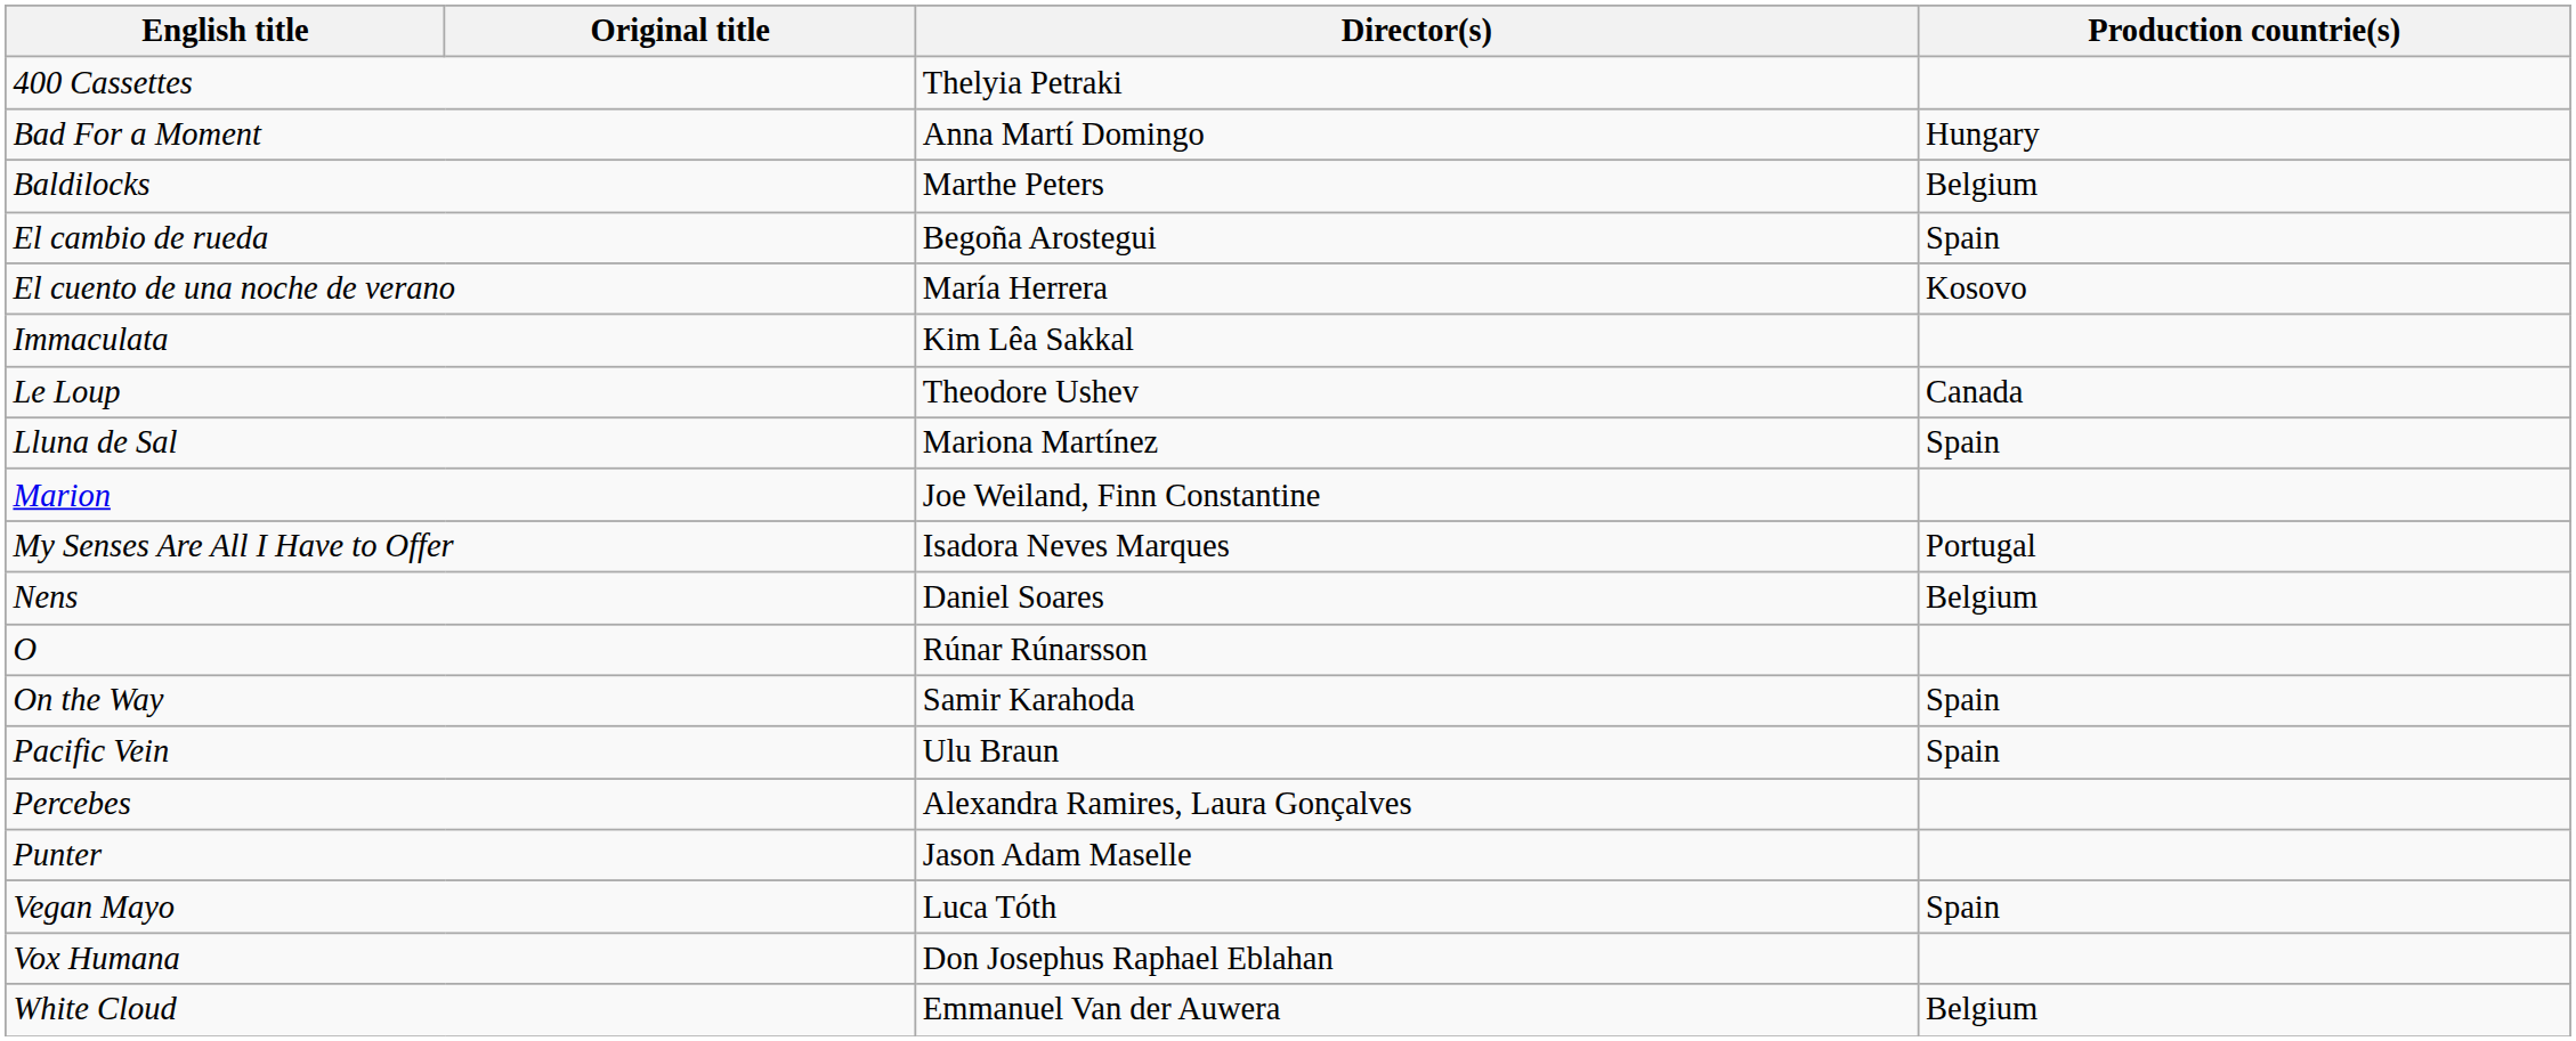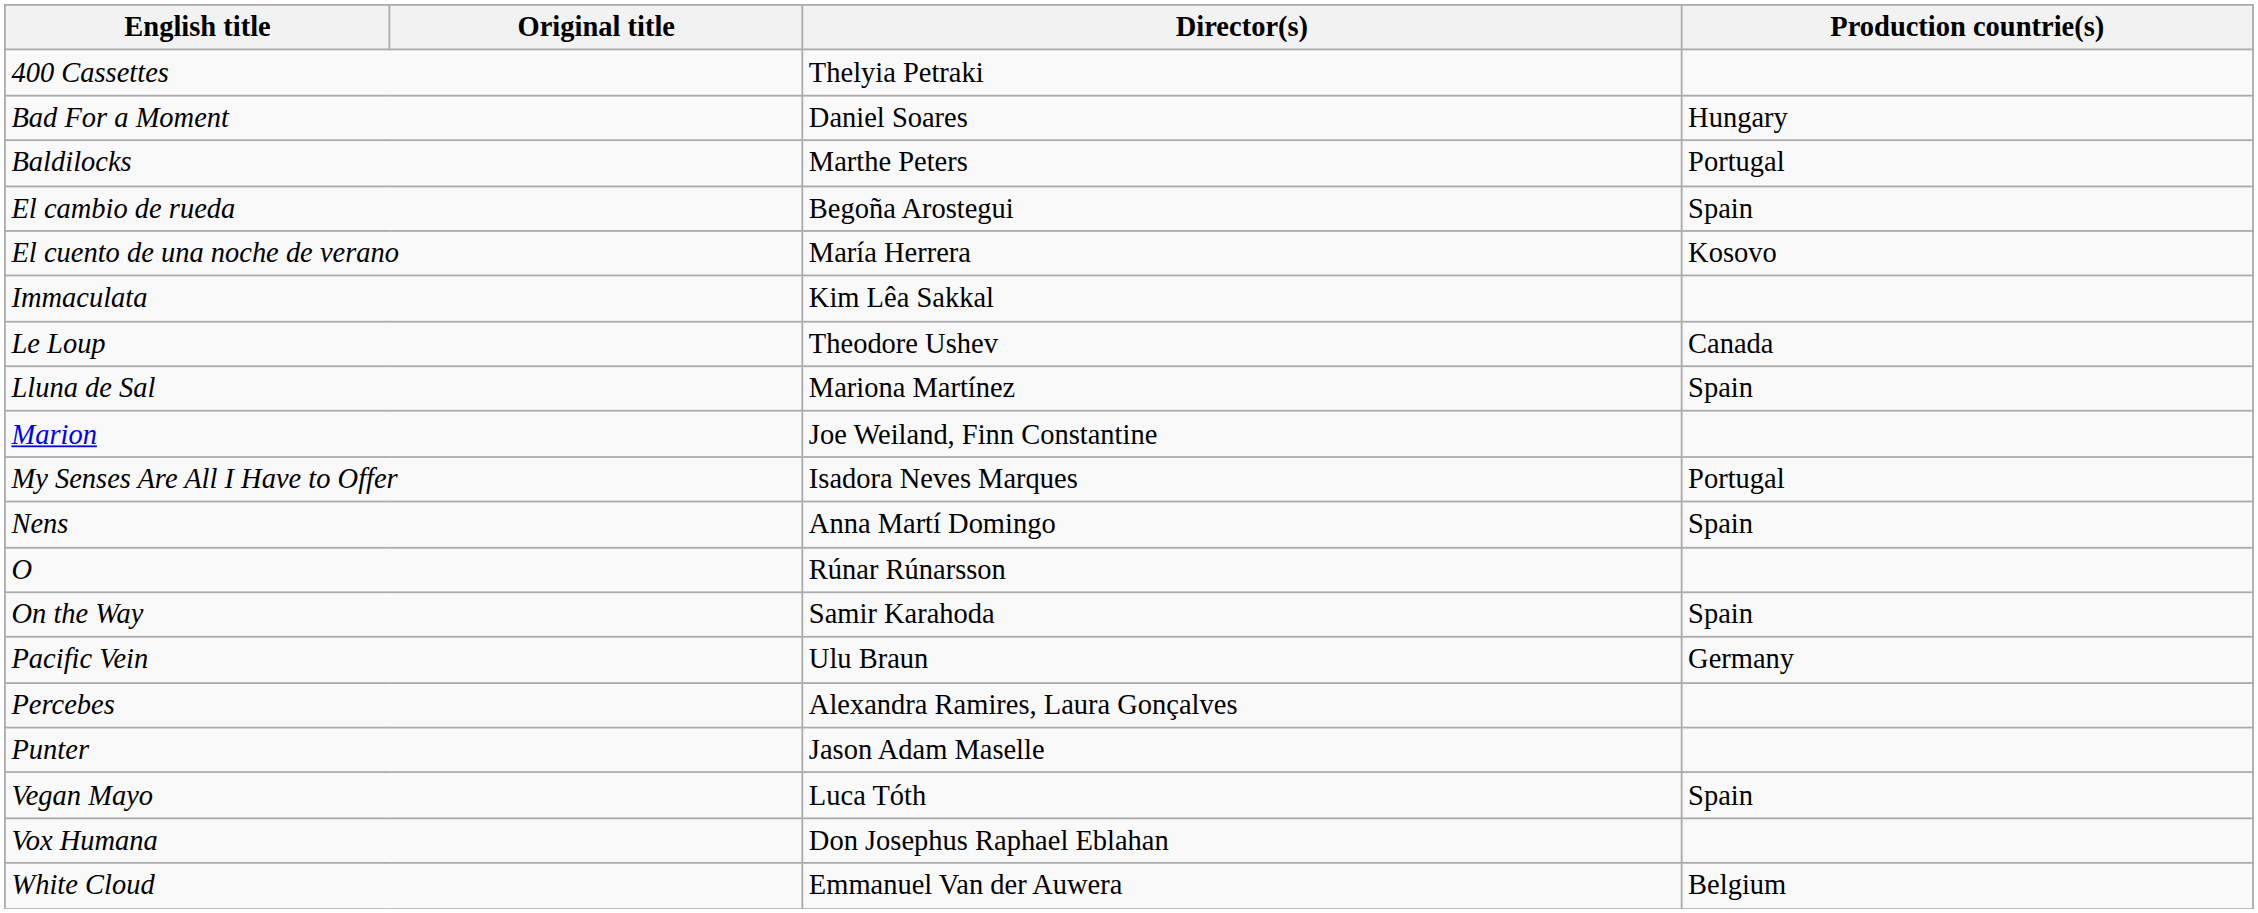Bad For a Moment | Director(s): Anna Martí Domingo -> Daniel Soares
Baldilocks | Production countrie(s): Belgium -> Portugal
Nens | Director(s): Daniel Soares -> Anna Martí Domingo
Nens | Production countrie(s): Belgium -> Spain
Pacific Vein | Production countrie(s): Spain -> Germany
